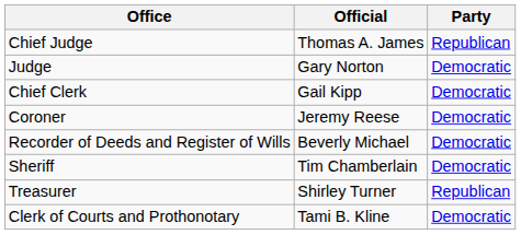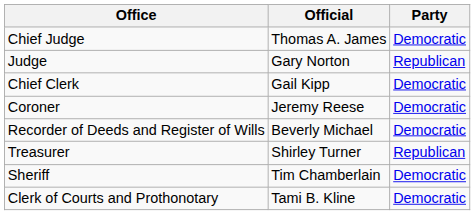Chief Judge | Party: Republican -> Democratic
Judge | Party: Democratic -> Republican
rows swapped: Sheriff <-> Treasurer
